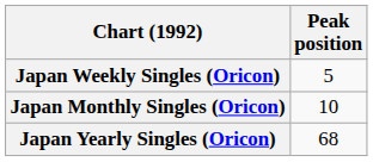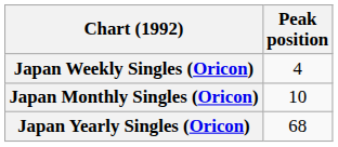Japan Weekly Singles (Oricon) | Peak position: 5 -> 4
